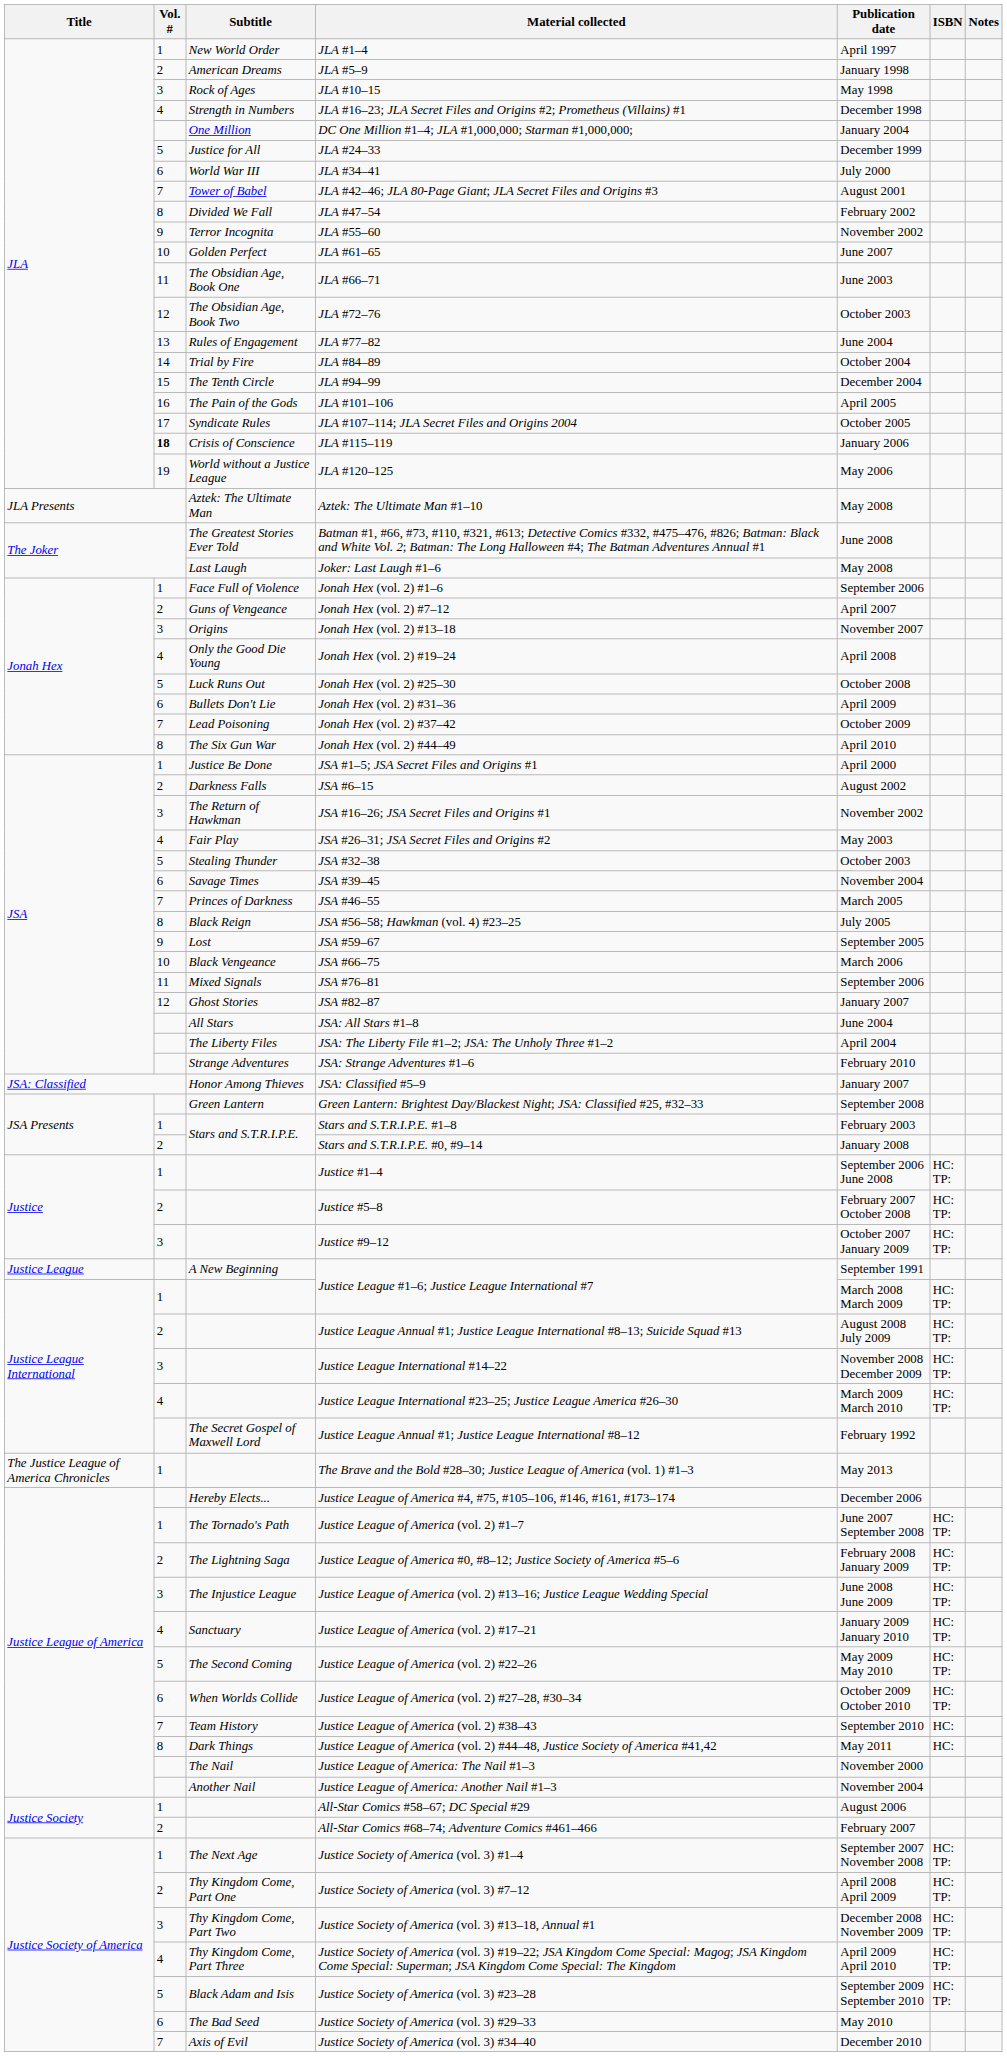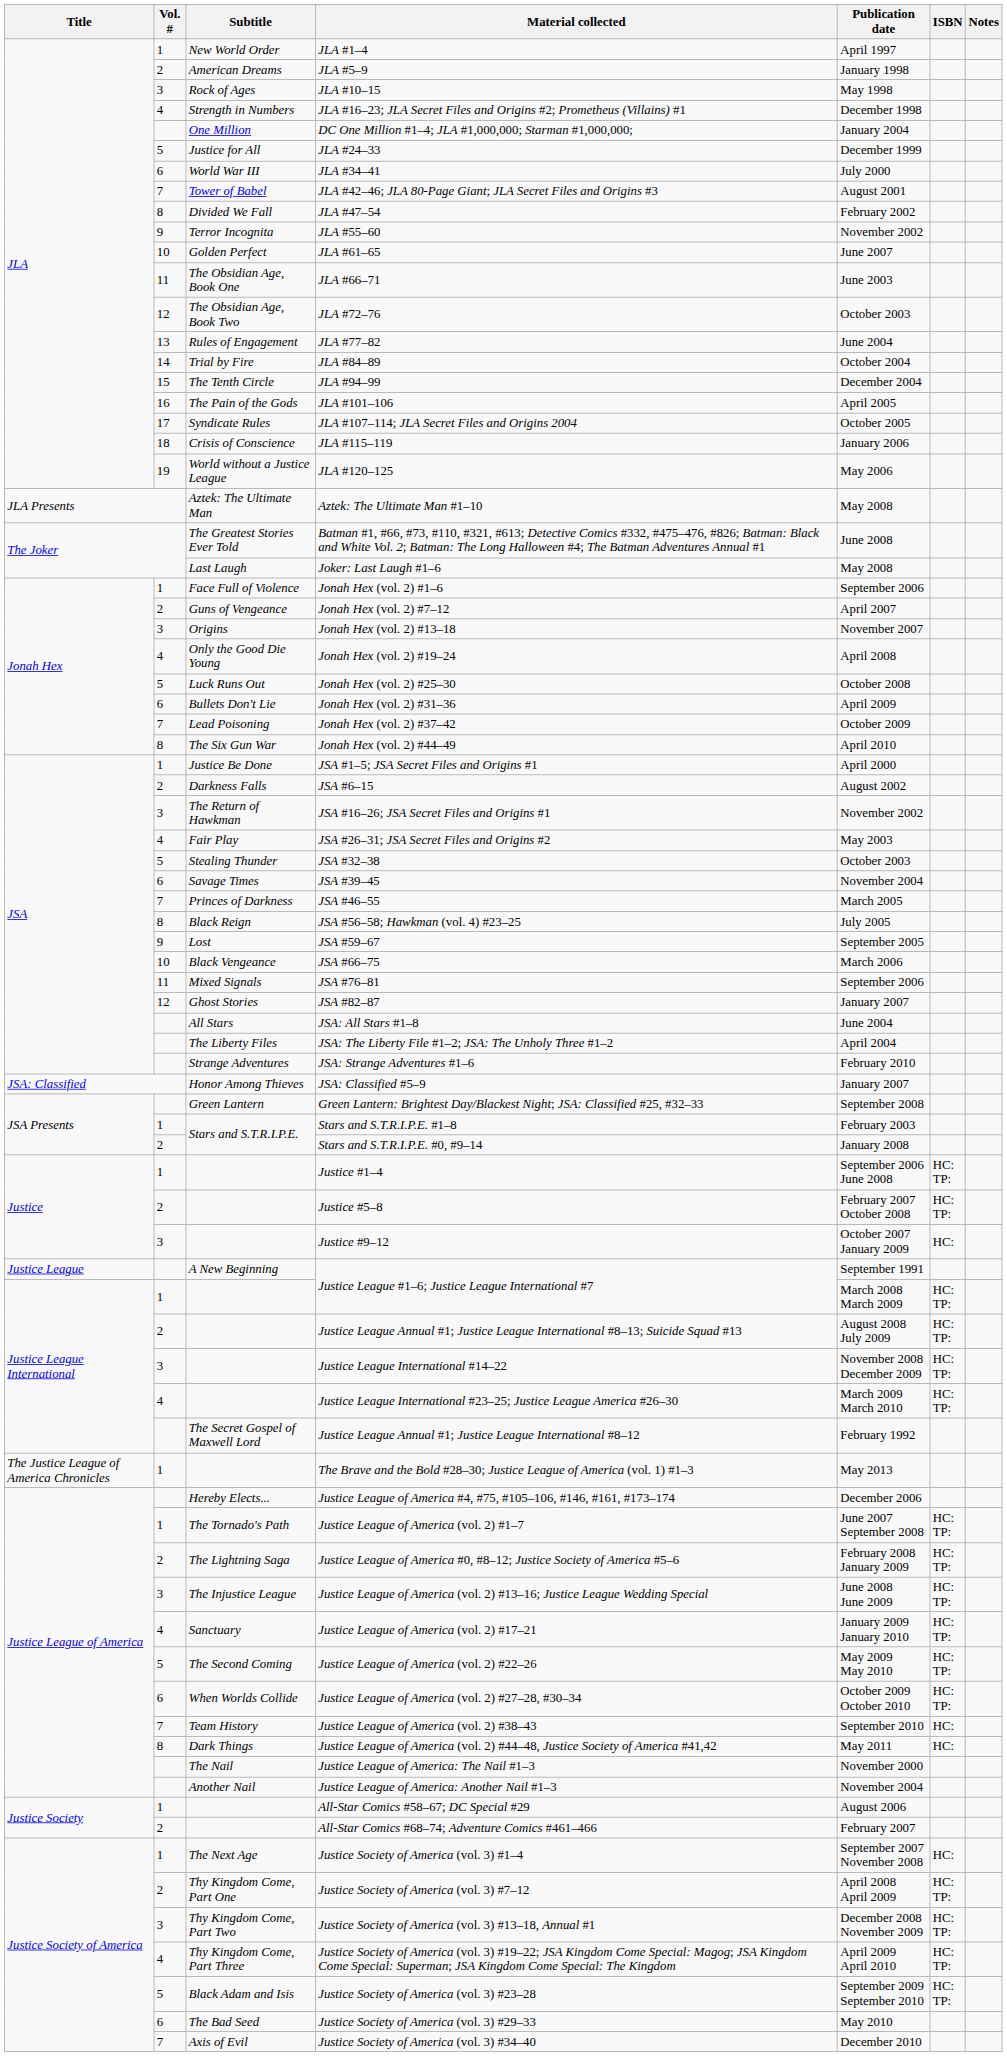JLA #115–119 | Vol. #: bold -> normal
Justice #9–12 | ISBN: HC: TP: -> HC:
Justice Society of America (vol. 3) #1–4 | ISBN: HC: TP: -> HC:
